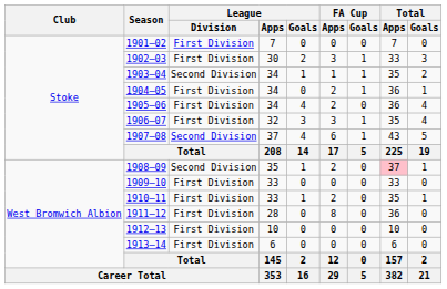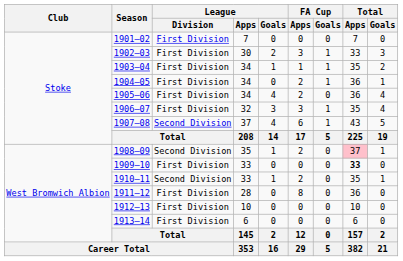1903–04 | League / Division: Second Division -> First Division
1909–10 | Total / Apps: normal -> bold
1910–11 | League / Division: First Division -> Second Division
